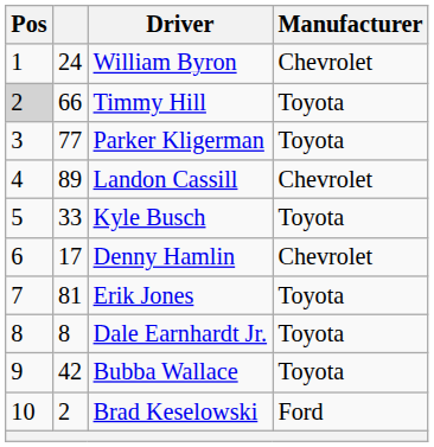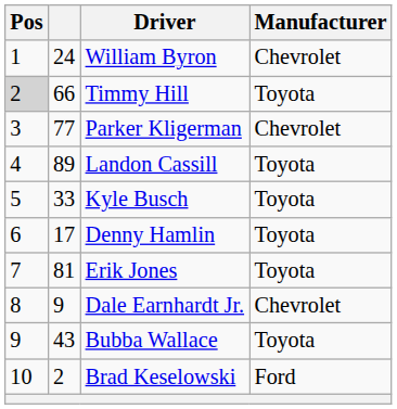Parker Kligerman | Manufacturer: Toyota -> Chevrolet
Landon Cassill | Manufacturer: Chevrolet -> Toyota
Denny Hamlin | Manufacturer: Chevrolet -> Toyota
Dale Earnhardt Jr. | column 2: 8 -> 9
Dale Earnhardt Jr. | Manufacturer: Toyota -> Chevrolet
Bubba Wallace | column 2: 42 -> 43
